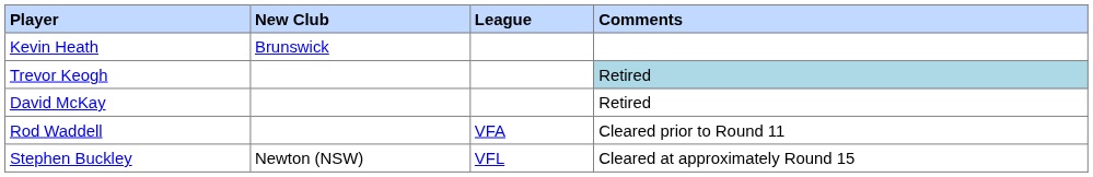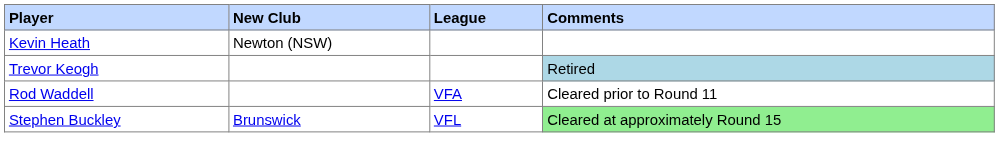Kevin Heath | New Club: Brunswick -> Newton (NSW)
- row: David McKay | Retired
Stephen Buckley | New Club: Newton (NSW) -> Brunswick
Stephen Buckley | Comments: no background -> lightgreen background
